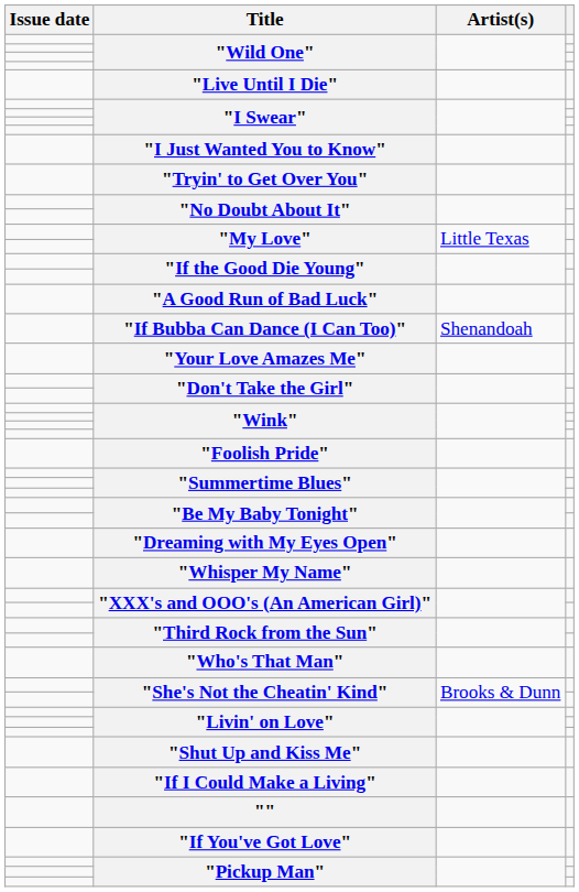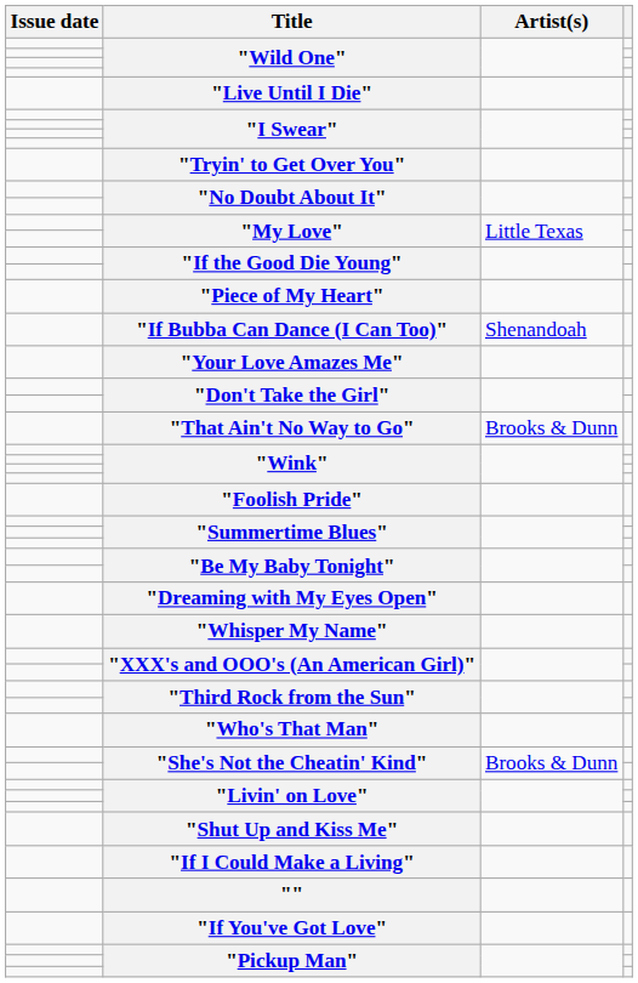- row: "I Just Wanted You to Know"
+ row: "Piece of My Heart"
- row: "A Good Run of Bad Luck"
+ row: "That Ain't No Way to Go" | Brooks & Dunn
